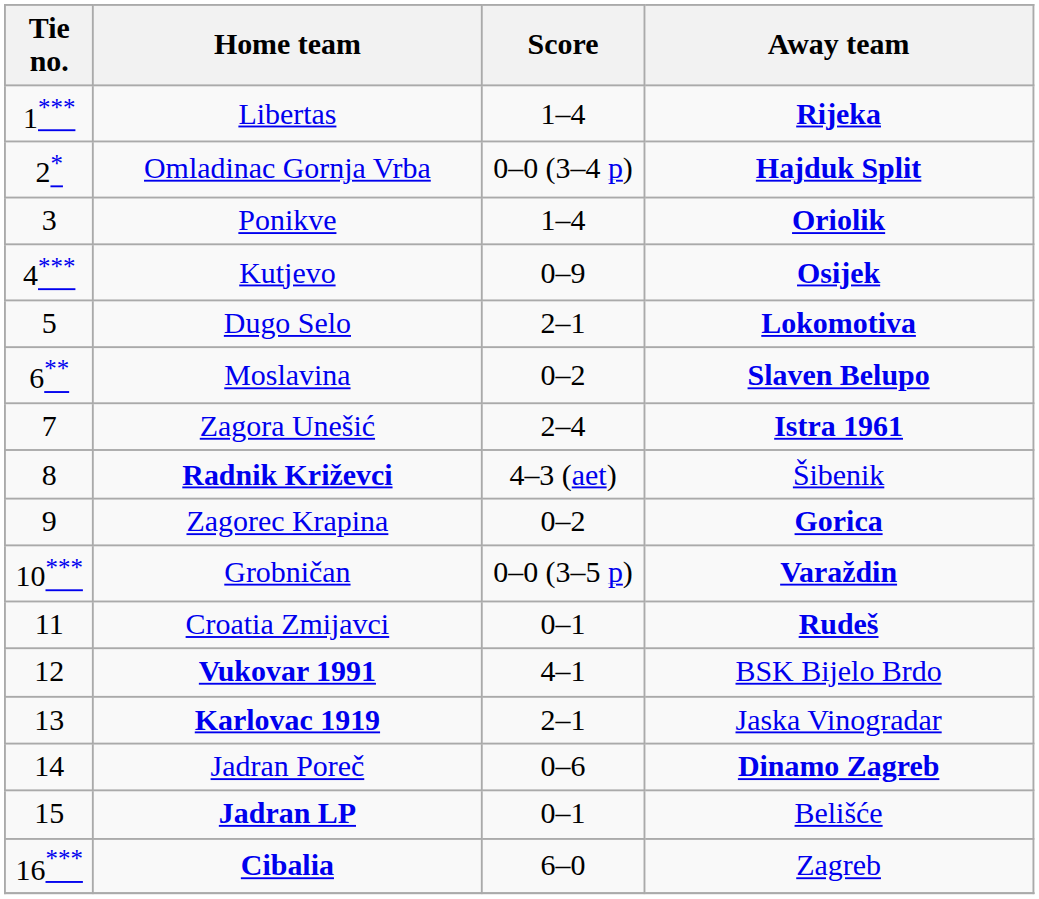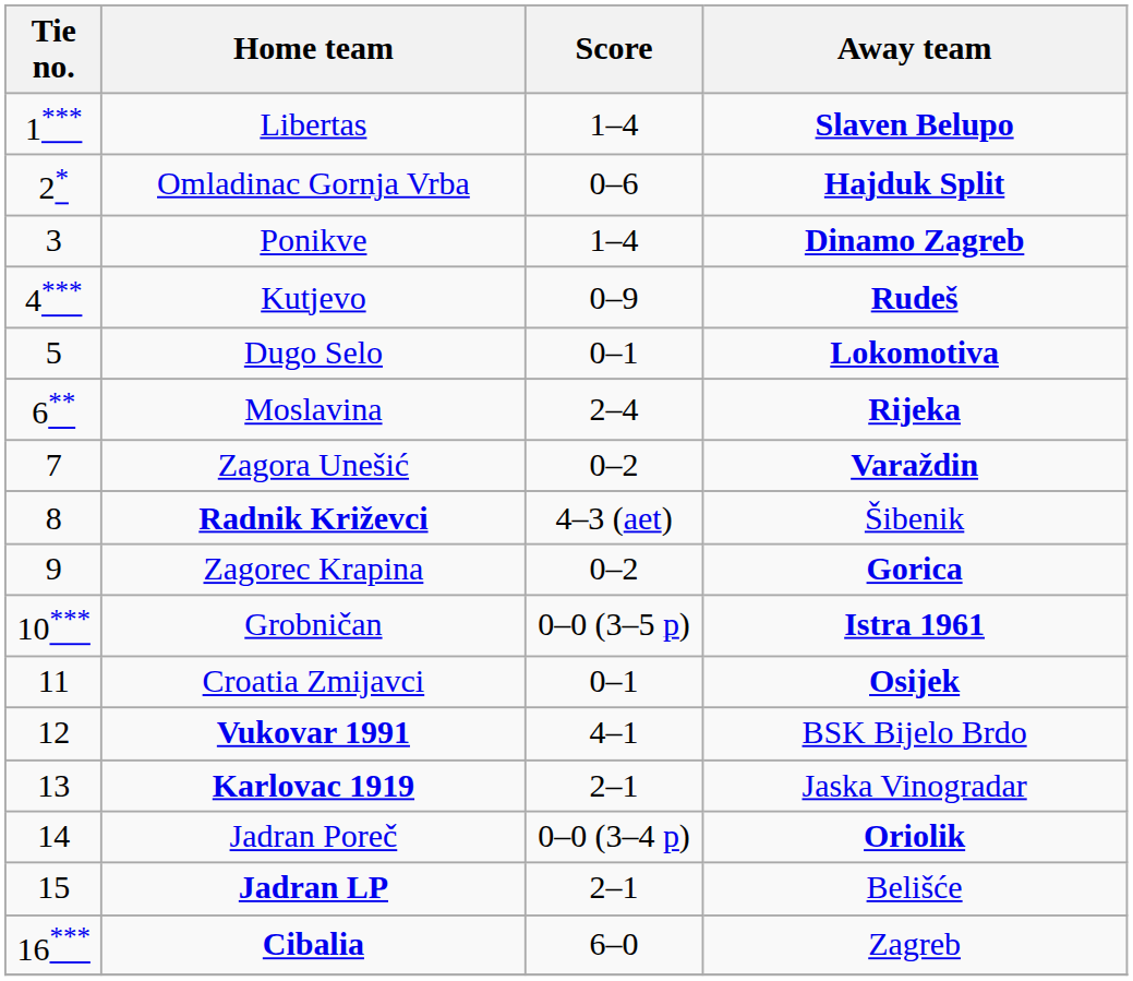Libertas | Away team: Rijeka -> Slaven Belupo
Omladinac Gornja Vrba | Score: 0–0 (3–4 p) -> 0–6
Ponikve | Away team: Oriolik -> Dinamo Zagreb
Kutjevo | Away team: Osijek -> Rudeš
Dugo Selo | Score: 2–1 -> 0–1
Moslavina | Score: 0–2 -> 2–4
Moslavina | Away team: Slaven Belupo -> Rijeka
Zagora Unešić | Score: 2–4 -> 0–2
Zagora Unešić | Away team: Istra 1961 -> Varaždin
Grobničan | Away team: Varaždin -> Istra 1961
Croatia Zmijavci | Away team: Rudeš -> Osijek
Jadran Poreč | Score: 0–6 -> 0–0 (3–4 p)
Jadran Poreč | Away team: Dinamo Zagreb -> Oriolik
Jadran LP | Score: 0–1 -> 2–1
